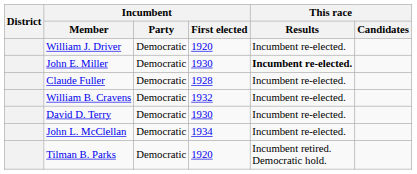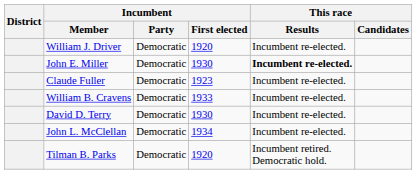Claude Fuller | Incumbent / First elected: 1928 -> 1923
William B. Cravens | Incumbent / First elected: 1932 -> 1933
